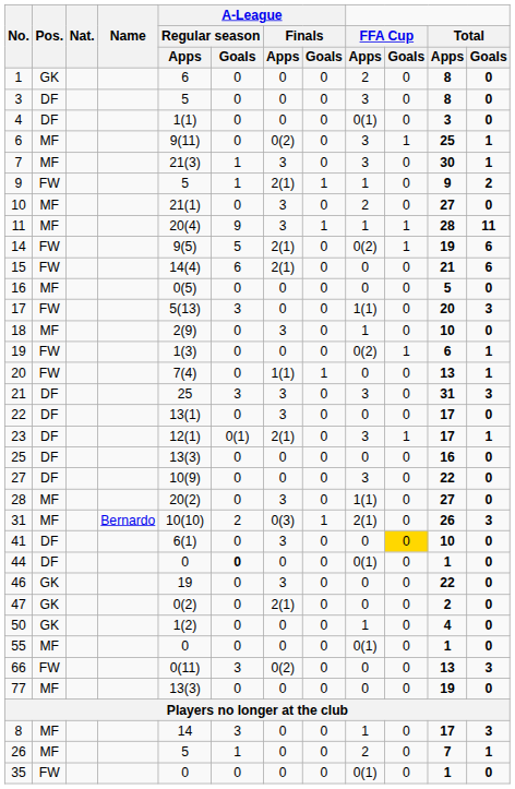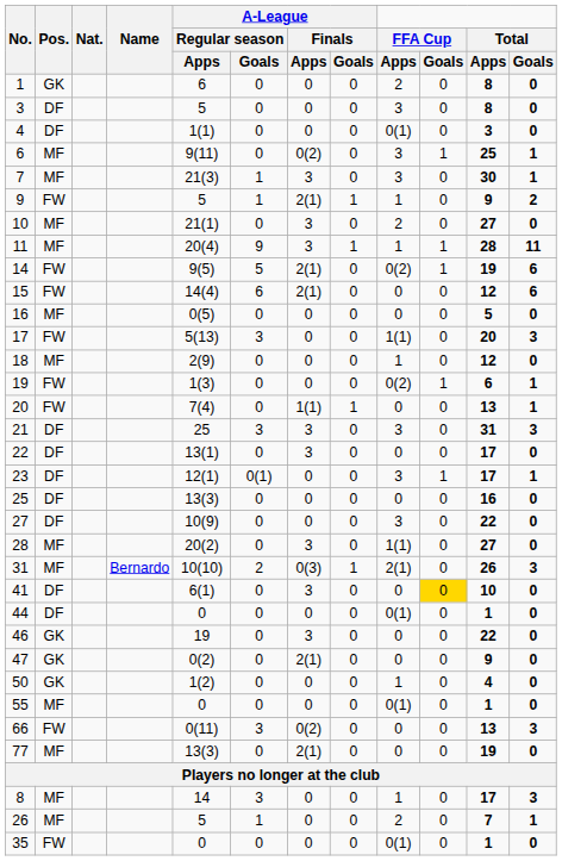15 | Total / Apps: 21 -> 12
18 | A-League / Finals / Apps: 3 -> 0
18 | Total / Apps: 10 -> 12
23 | A-League / Finals / Apps: 2(1) -> 0
44 | A-League / Regular season / Goals: bold -> normal
47 | Total / Apps: 2 -> 9
77 | A-League / Finals / Apps: 0 -> 2(1)
